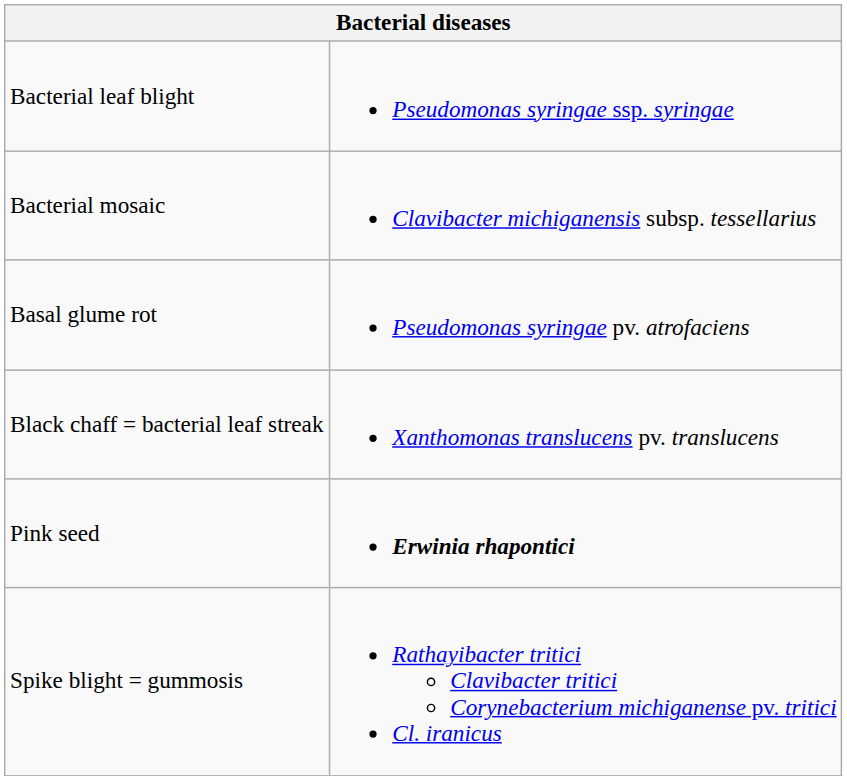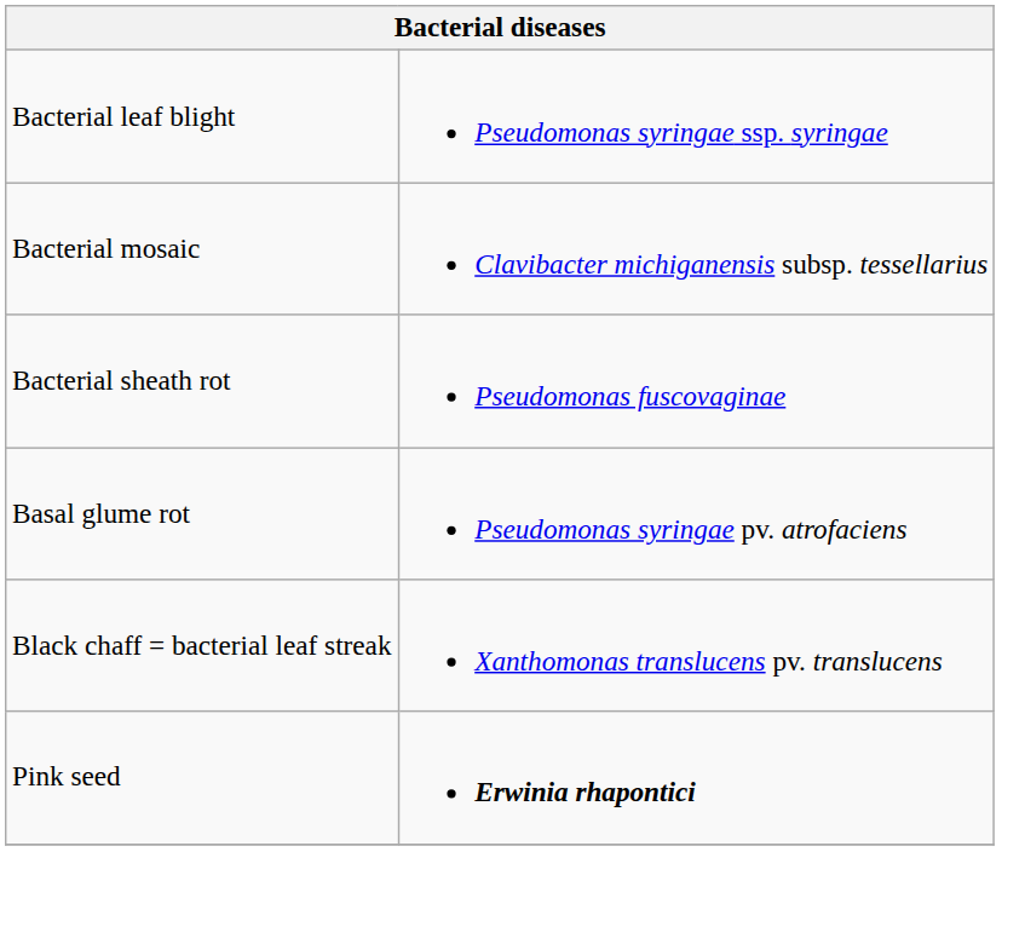+ row: Bacterial sheath rot | Pseudomonas fuscovaginae
- row: Spike blight = gummosis | Rathayibacter tritici Clavibacter tritici Corynebacterium michiganense pv. tritici Cl. iranicus
